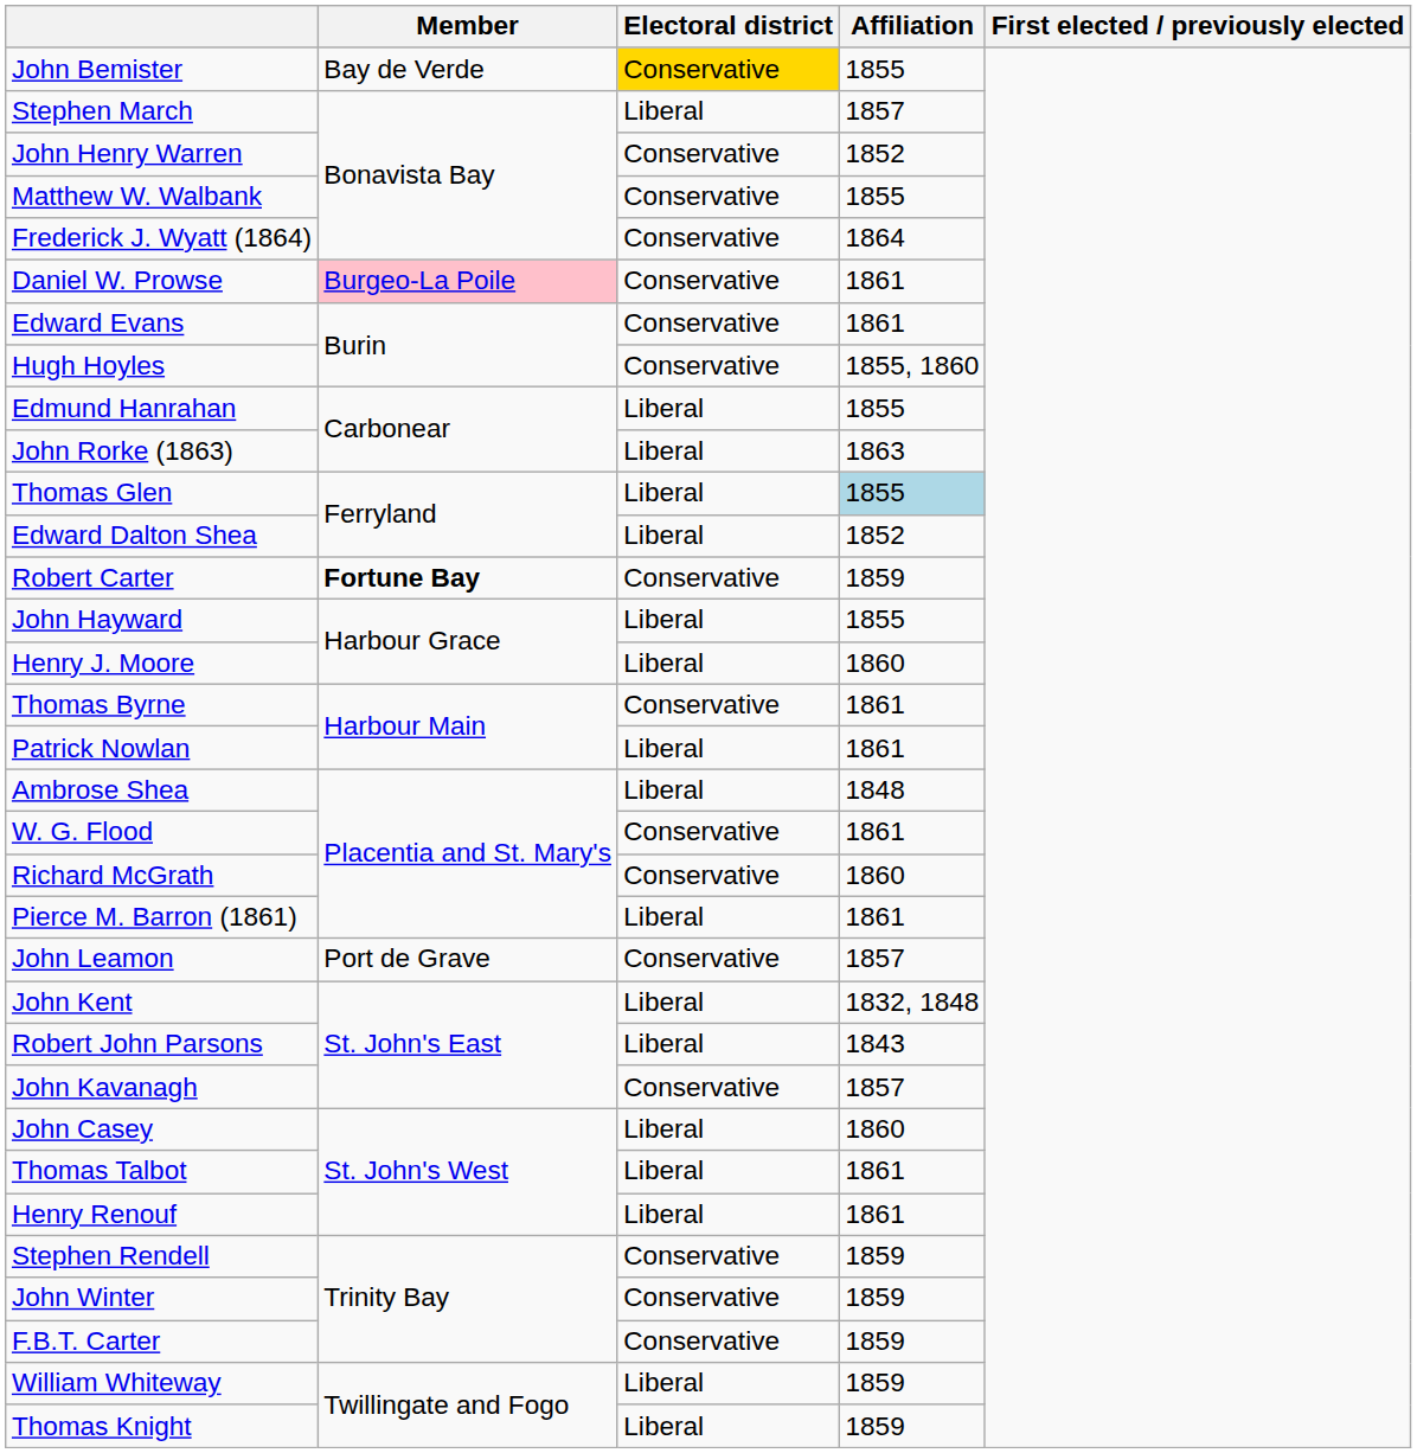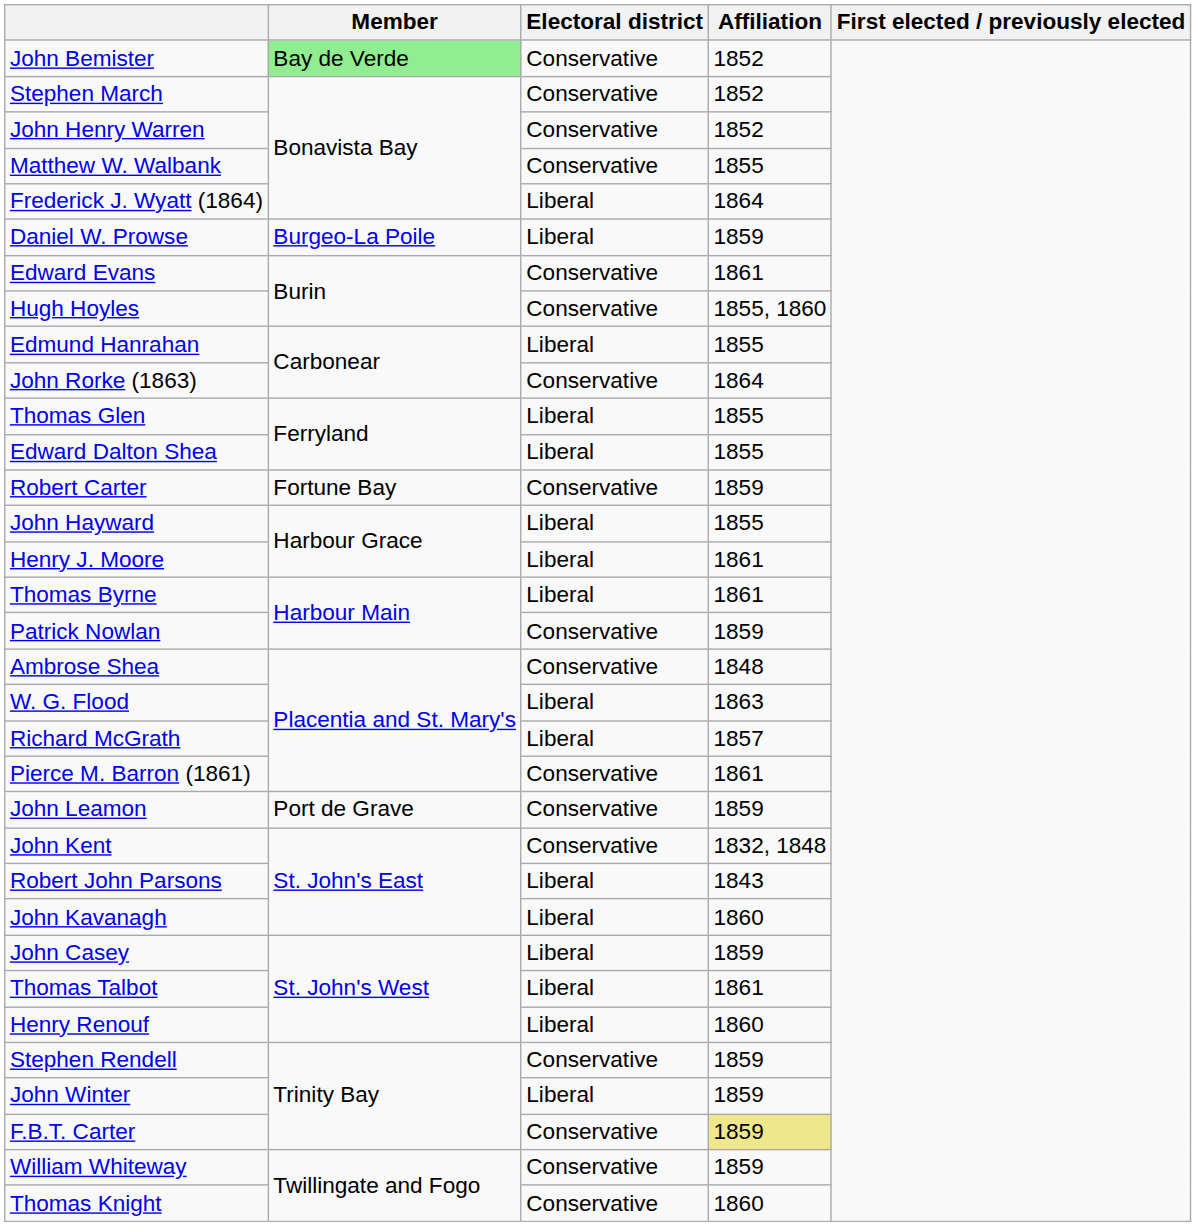John Bemister | Member: no background -> lightgreen background
John Bemister | Electoral district: gold background -> no background
John Bemister | Affiliation: 1855 -> 1852
Stephen March | Electoral district: Liberal -> Conservative
Stephen March | Affiliation: 1857 -> 1852
Frederick J. Wyatt (1864) | Electoral district: Conservative -> Liberal
Daniel W. Prowse | Member: pink background -> no background
Daniel W. Prowse | Electoral district: Conservative -> Liberal
Daniel W. Prowse | Affiliation: 1861 -> 1859
John Rorke (1863) | Electoral district: Liberal -> Conservative
John Rorke (1863) | Affiliation: 1863 -> 1864
Thomas Glen | Affiliation: lightblue background -> no background
Edward Dalton Shea | Affiliation: 1852 -> 1855
Robert Carter | Member: bold -> normal
Henry J. Moore | Affiliation: 1860 -> 1861
Thomas Byrne | Electoral district: Conservative -> Liberal
Patrick Nowlan | Electoral district: Liberal -> Conservative
Patrick Nowlan | Affiliation: 1861 -> 1859
Ambrose Shea | Electoral district: Liberal -> Conservative
W. G. Flood | Electoral district: Conservative -> Liberal
W. G. Flood | Affiliation: 1861 -> 1863
Richard McGrath | Electoral district: Conservative -> Liberal
Richard McGrath | Affiliation: 1860 -> 1857
Pierce M. Barron (1861) | Electoral district: Liberal -> Conservative
John Leamon | Affiliation: 1857 -> 1859
John Kent | Electoral district: Liberal -> Conservative
John Kavanagh | Electoral district: Conservative -> Liberal
John Kavanagh | Affiliation: 1857 -> 1860
John Casey | Affiliation: 1860 -> 1859
Henry Renouf | Affiliation: 1861 -> 1860
John Winter | Electoral district: Conservative -> Liberal
F.B.T. Carter | Affiliation: no background -> khaki background
William Whiteway | Electoral district: Liberal -> Conservative
Thomas Knight | Electoral district: Liberal -> Conservative
Thomas Knight | Affiliation: 1859 -> 1860
